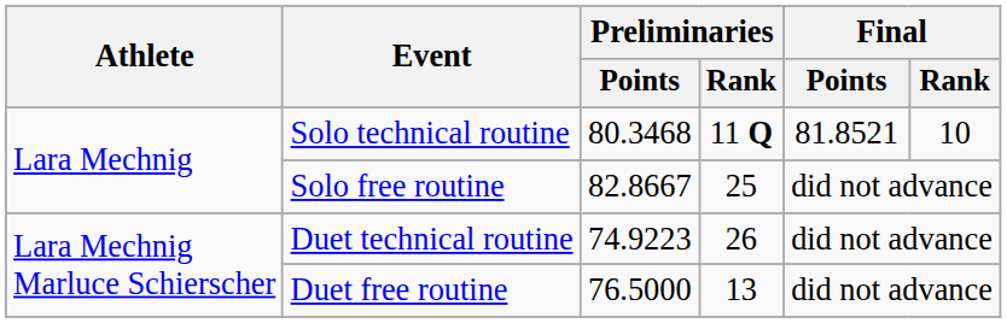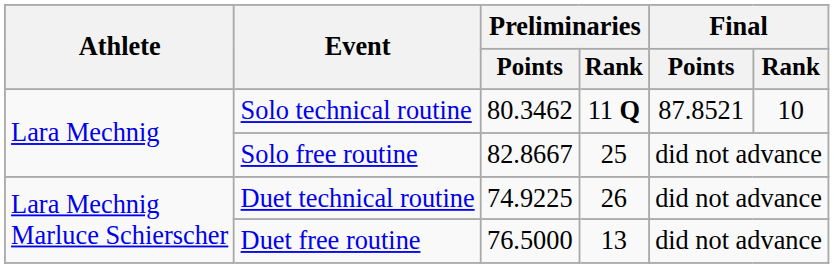Solo technical routine | Preliminaries / Points: 80.3468 -> 80.3462
Solo technical routine | Final / Points: 81.8521 -> 87.8521
Duet technical routine | Preliminaries / Points: 74.9223 -> 74.9225
